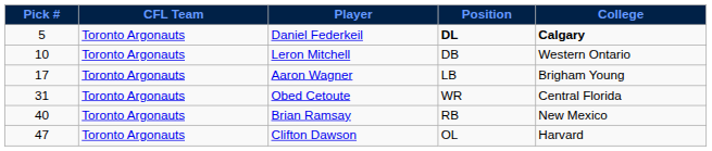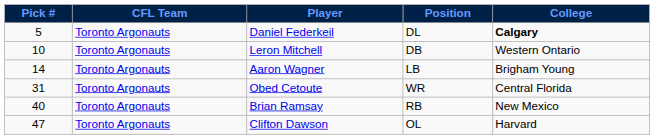Daniel Federkeil | Position: bold -> normal
Aaron Wagner | Pick #: 17 -> 14
